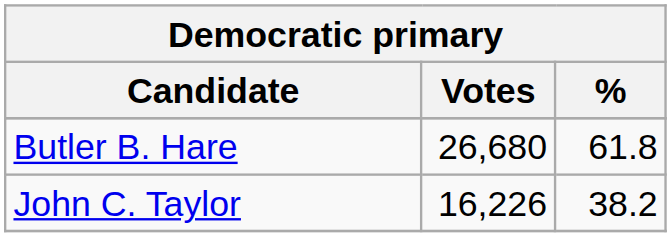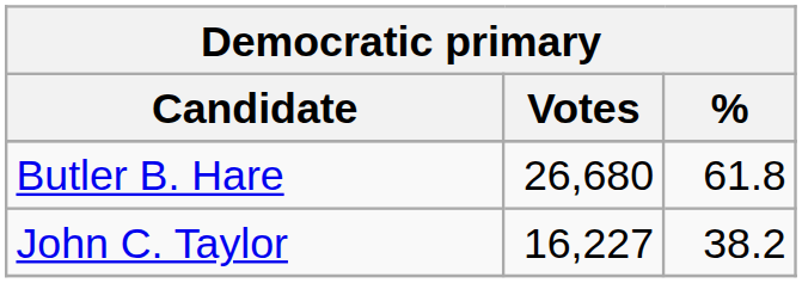John C. Taylor | Votes: 16,226 -> 16,227
